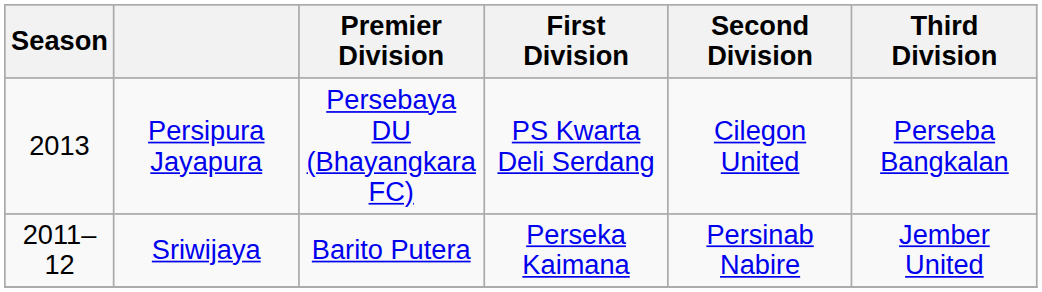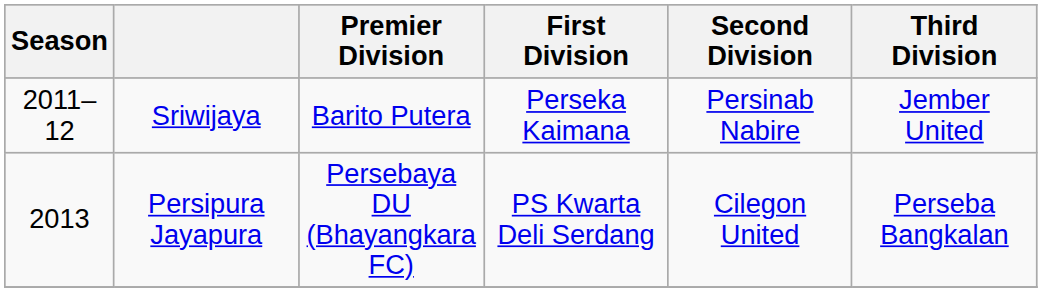rows swapped: Sriwijaya <-> Persipura Jayapura
